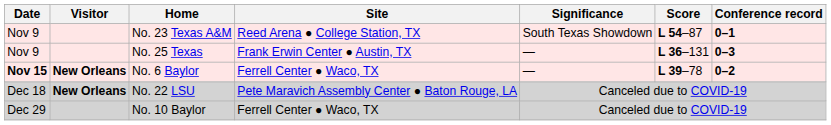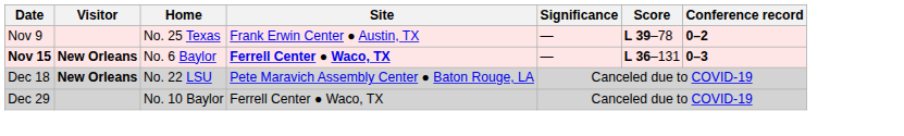- row: Nov 9 | No. 23 Texas A&M | Reed Arena ● College Station, TX | South Texas Showdown | L 54–87 | 0–1
No. 25 Texas | Score: L 36–131 -> L 39–78
No. 25 Texas | Conference record: 0–3 -> 0–2
No. 6 Baylor | Site: normal -> bold
No. 6 Baylor | Score: L 39–78 -> L 36–131
No. 6 Baylor | Conference record: 0–2 -> 0–3
